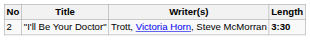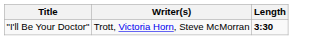- column: No | 2
